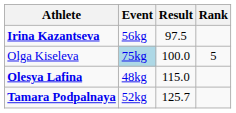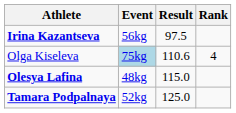Olga Kiseleva | Result: 100.0 -> 110.6
Olga Kiseleva | Rank: 5 -> 4
Tamara Podpalnaya | Result: 125.7 -> 125.0
